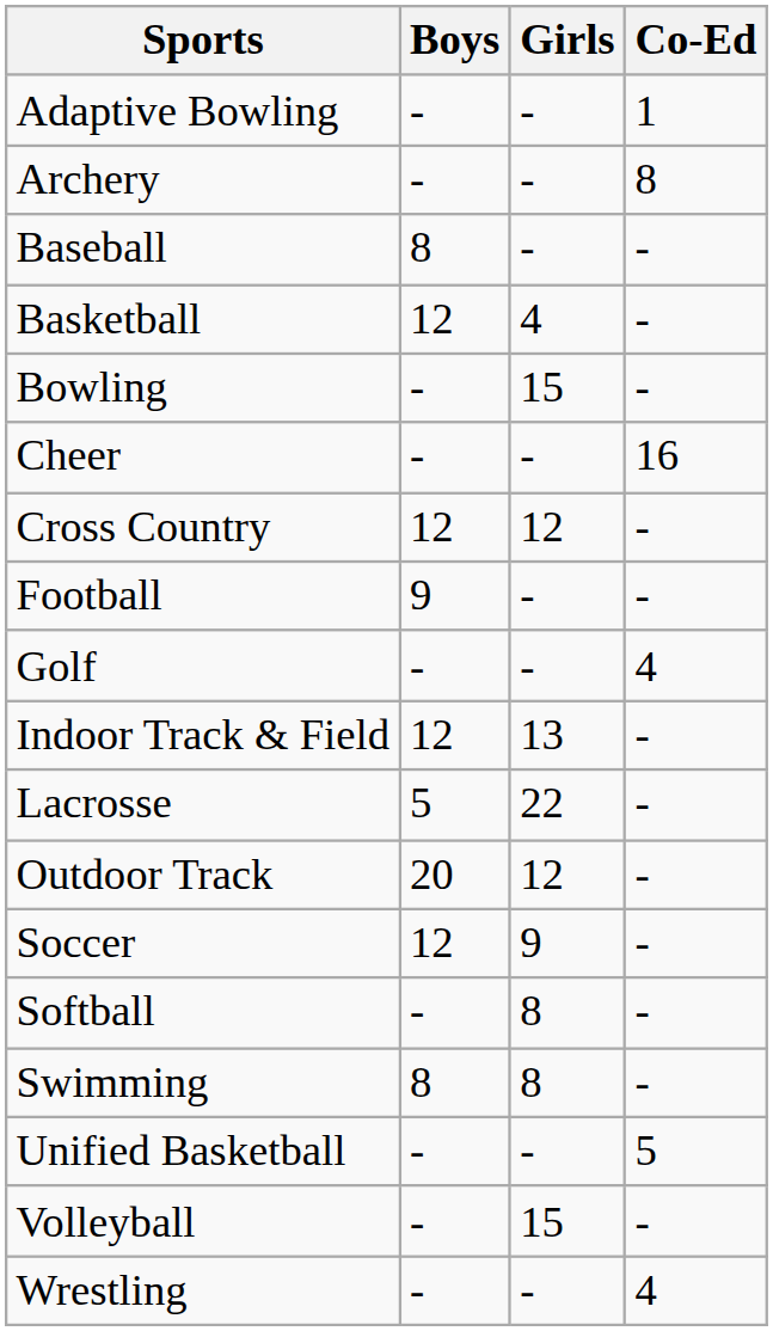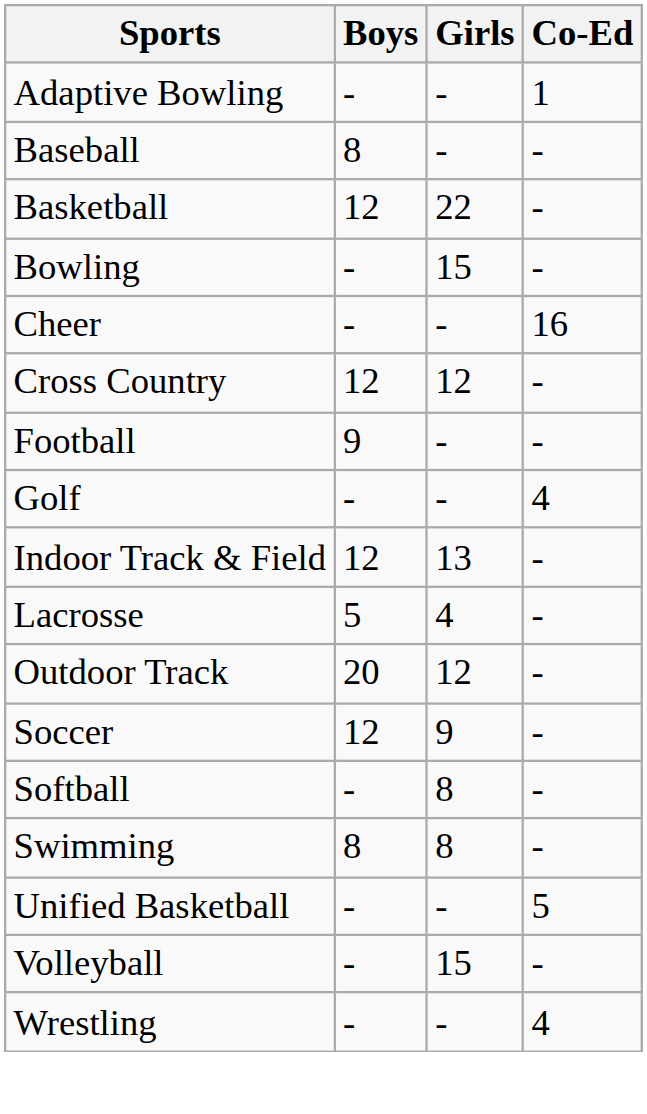- row: Archery | - | - | 8
Basketball | Girls: 4 -> 22
Lacrosse | Girls: 22 -> 4
